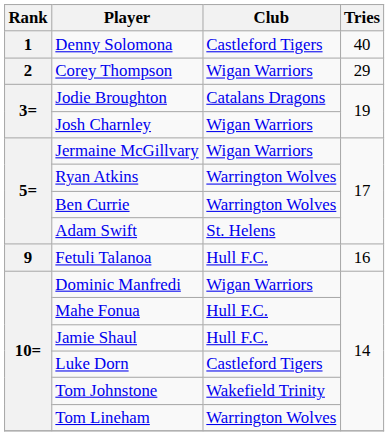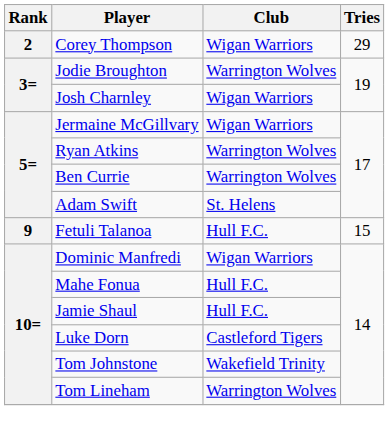- row: 1 | Denny Solomona | Castleford Tigers | 40
Jodie Broughton | Club: Catalans Dragons -> Warrington Wolves
Fetuli Talanoa | Tries: 16 -> 15
